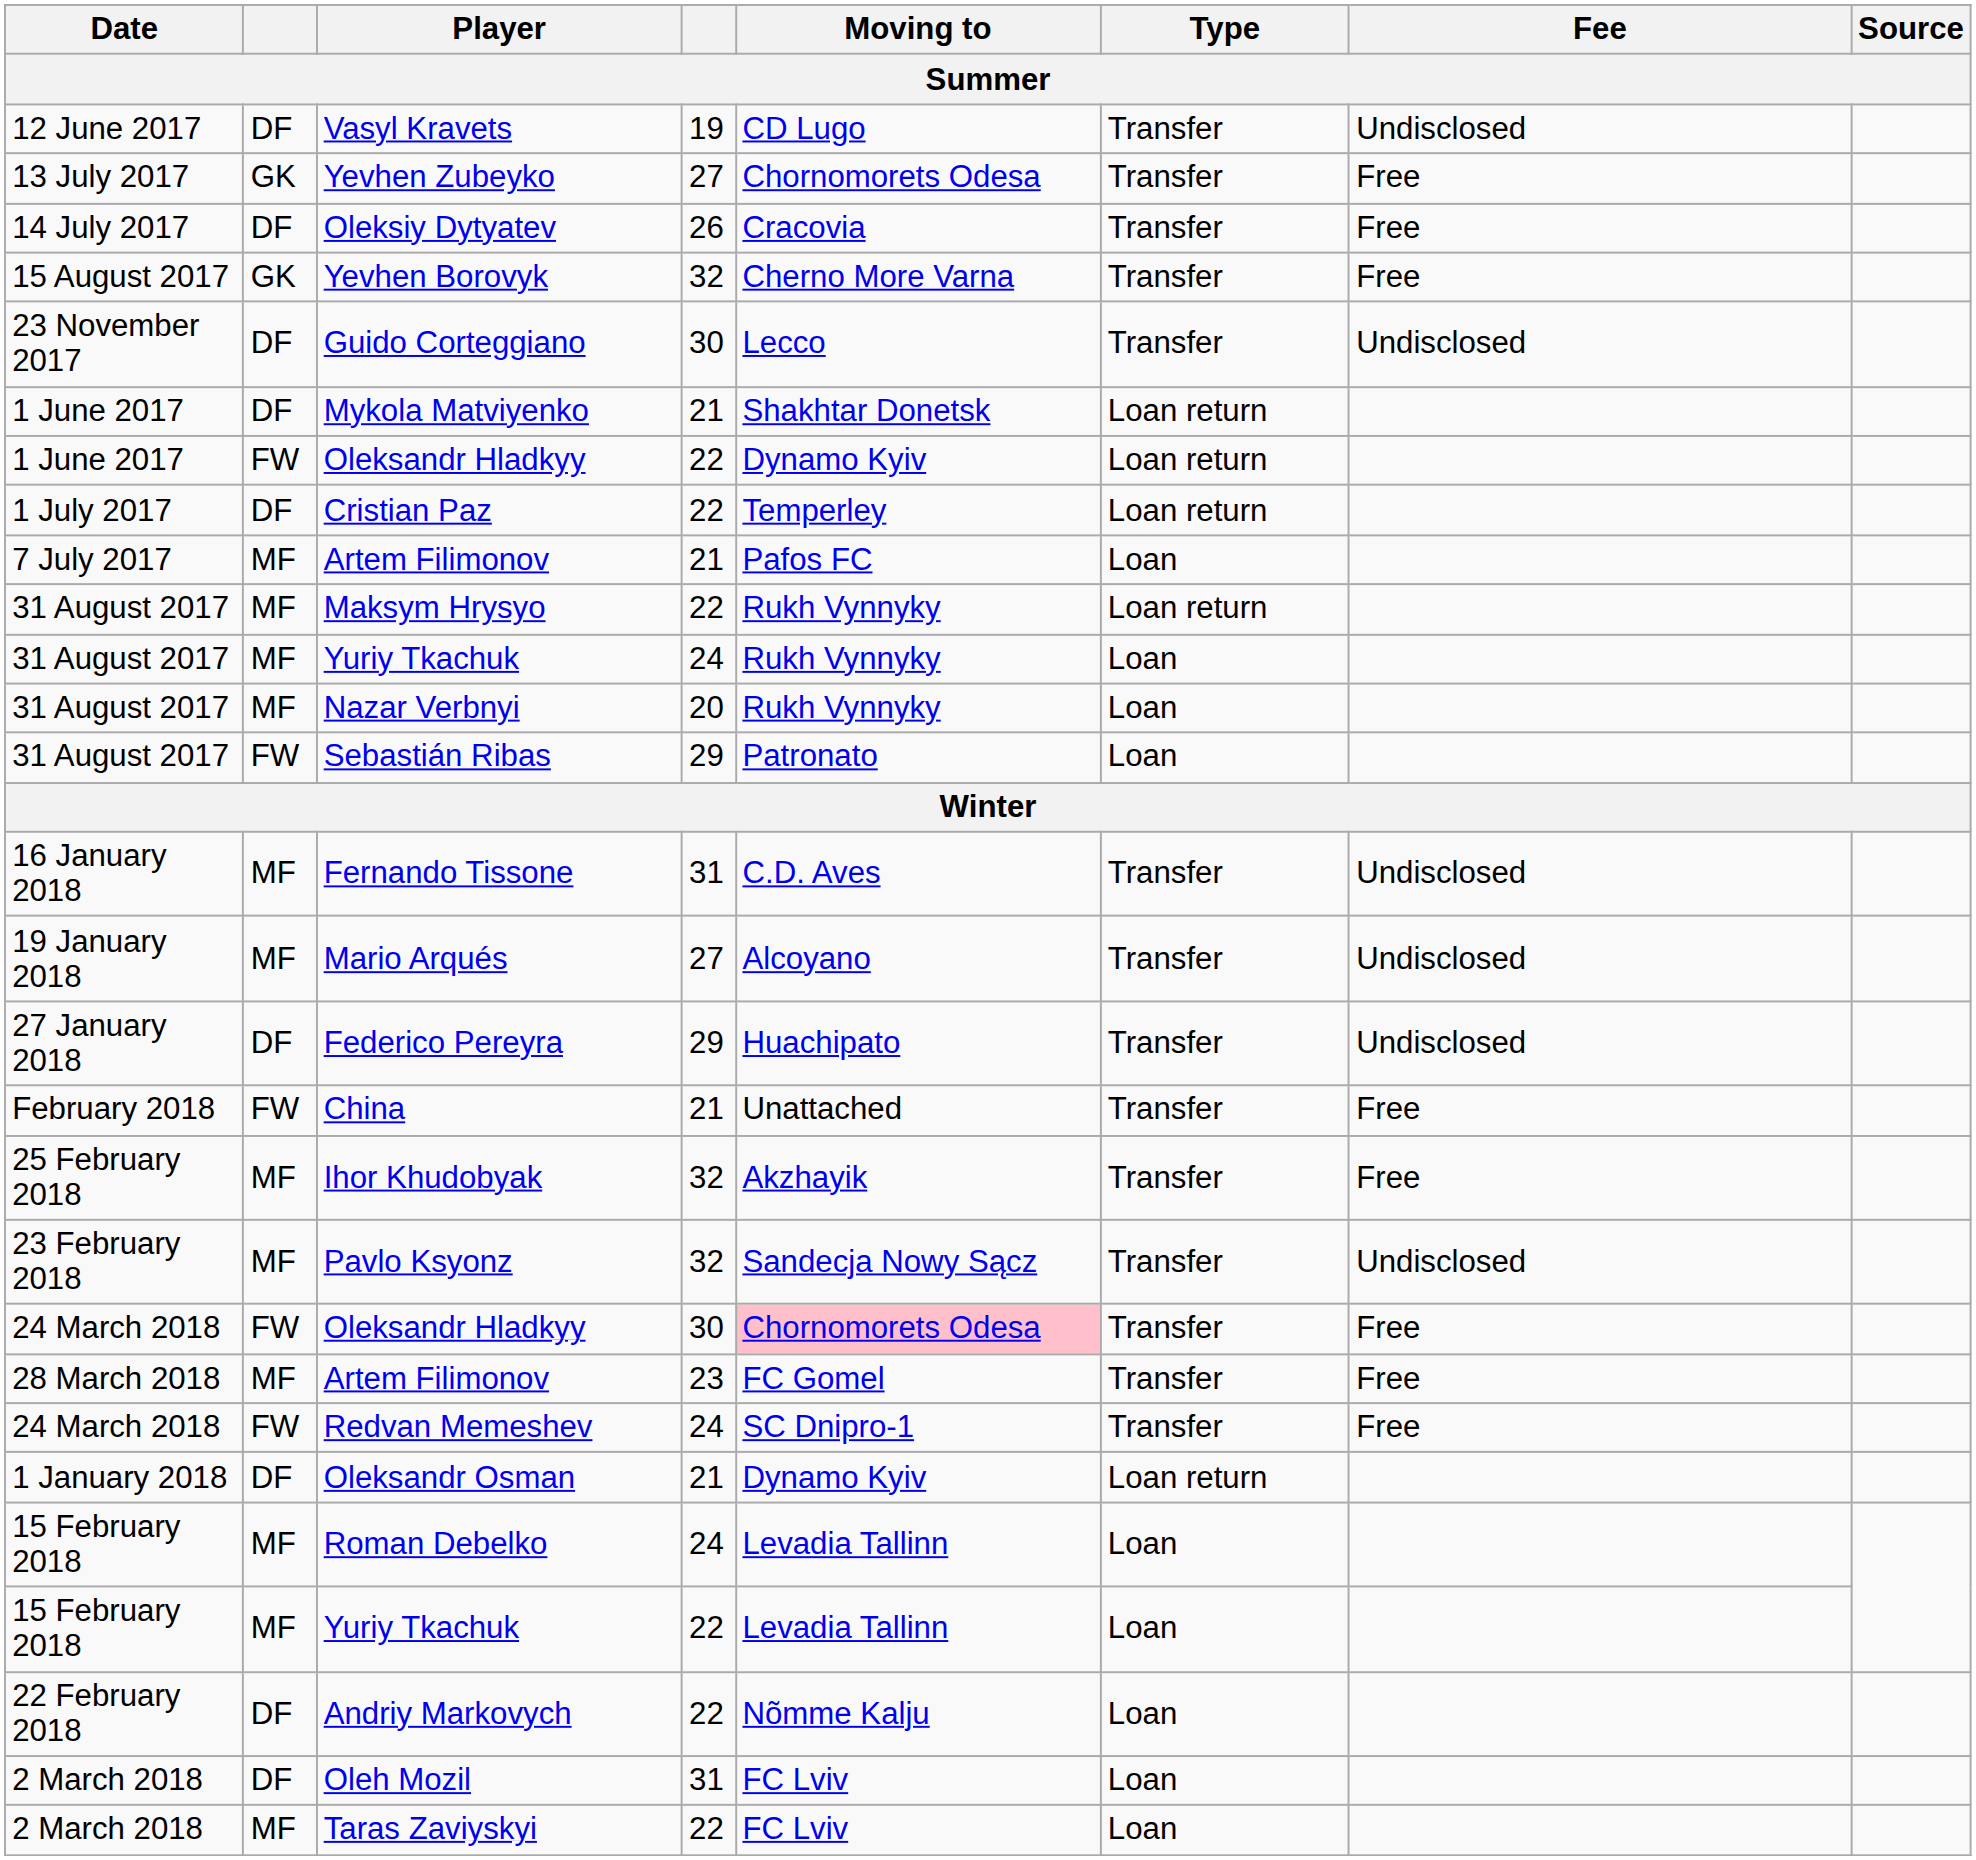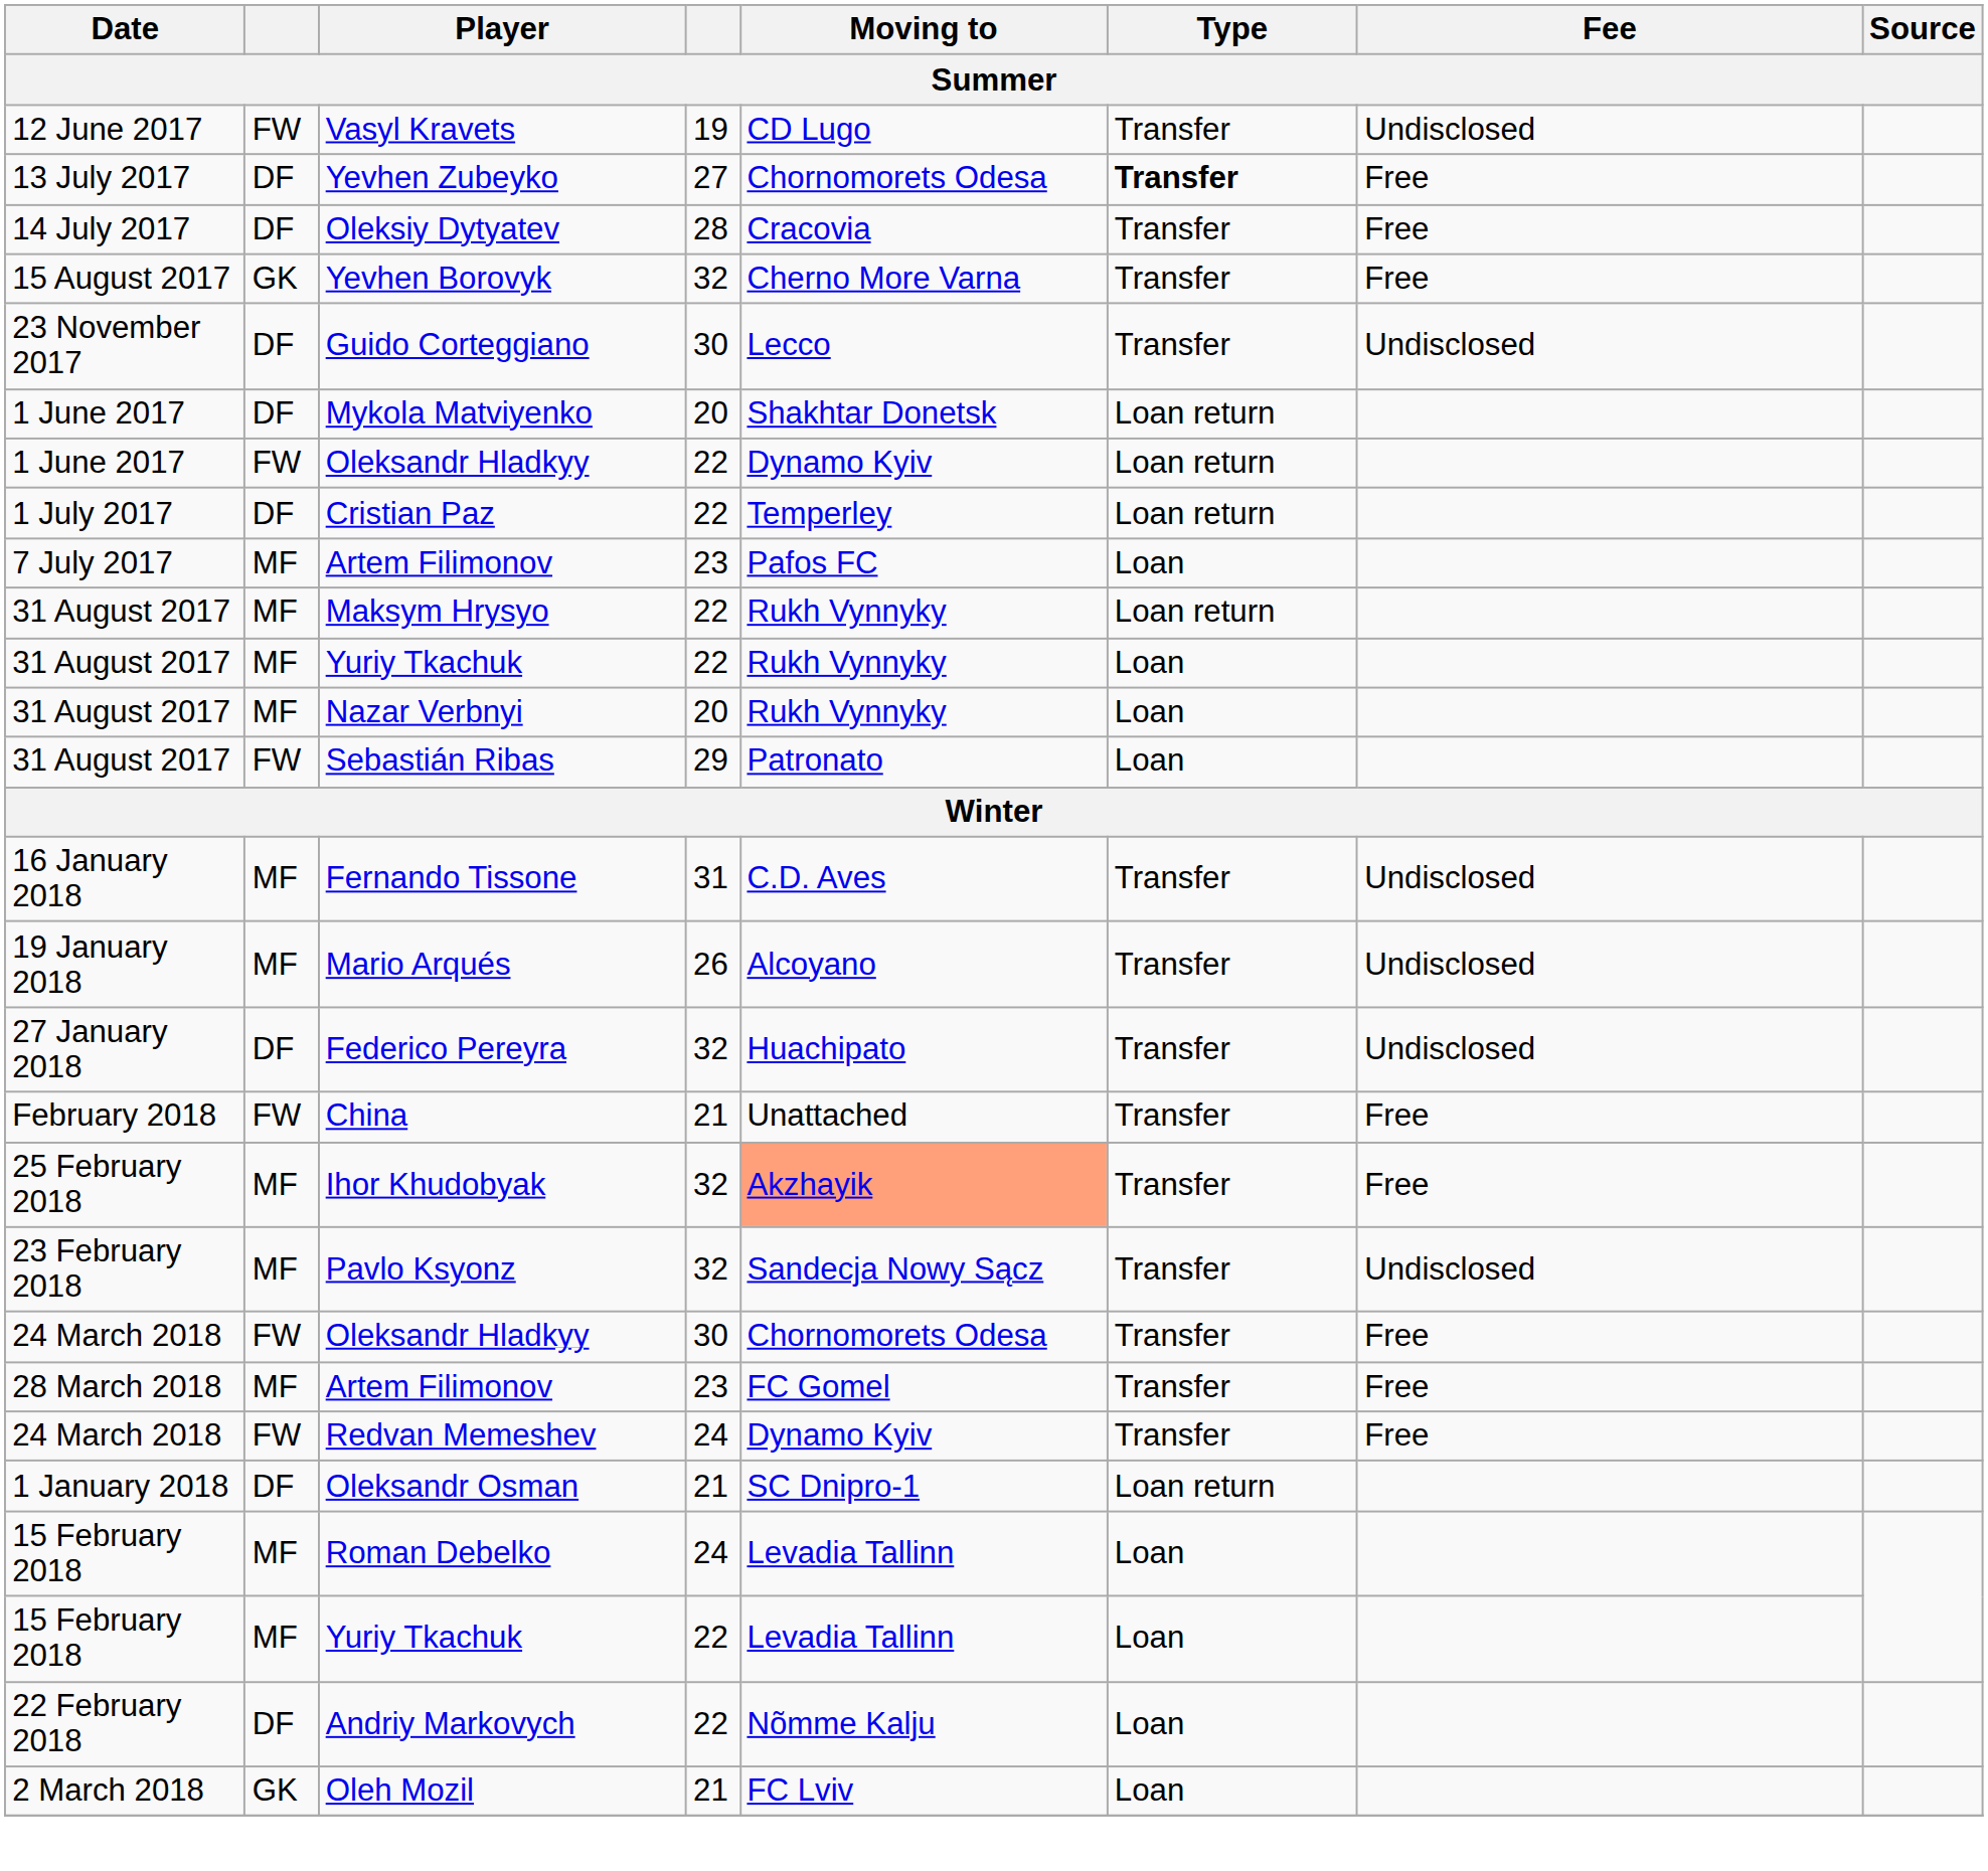Vasyl Kravets | column 2: DF -> FW
Yevhen Zubeyko | column 2: GK -> DF
Yevhen Zubeyko | Type: normal -> bold
Oleksiy Dytyatev | column 4: 26 -> 28
Mykola Matviyenko | column 4: 21 -> 20
7 July 2017 / Artem Filimonov | column 4: 21 -> 23
31 August 2017 / Yuriy Tkachuk | column 4: 24 -> 22
Mario Arqués | column 4: 27 -> 26
Federico Pereyra | column 4: 29 -> 32
Ihor Khudobyak | Moving to: no background -> lightsalmon background
24 March 2018 / Oleksandr Hladkyy | Moving to: pink background -> no background
Redvan Memeshev | Moving to: SC Dnipro-1 -> Dynamo Kyiv
Oleksandr Osman | Moving to: Dynamo Kyiv -> SC Dnipro-1
Oleh Mozil | column 2: DF -> GK
Oleh Mozil | column 4: 31 -> 21
- row: 2 March 2018 | MF | Taras Zaviyskyi | 22 | FC Lviv | Loan
